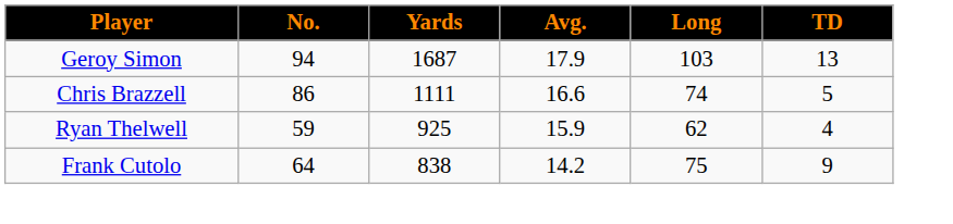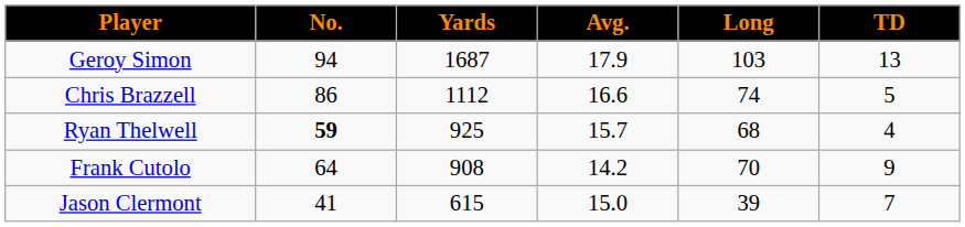Chris Brazzell | Yards: 1111 -> 1112
Ryan Thelwell | No.: normal -> bold
Ryan Thelwell | Avg.: 15.9 -> 15.7
Ryan Thelwell | Long: 62 -> 68
Frank Cutolo | Yards: 838 -> 908
Frank Cutolo | Long: 75 -> 70
+ row: Jason Clermont | 41 | 615 | 15.0 | 39 | 7
